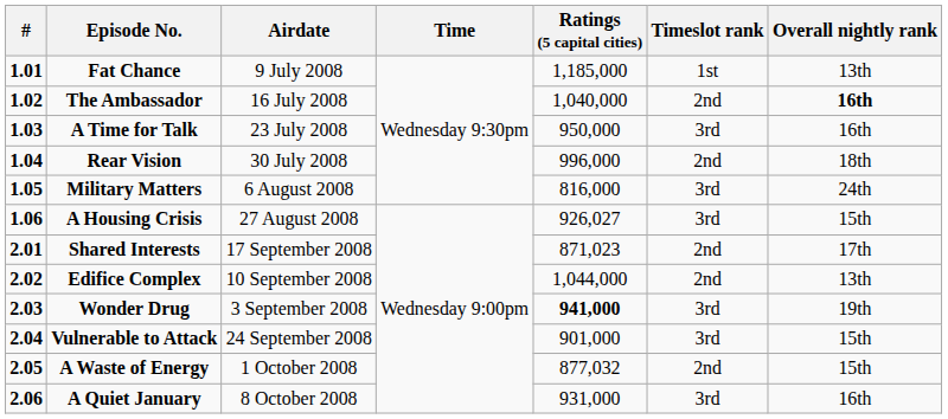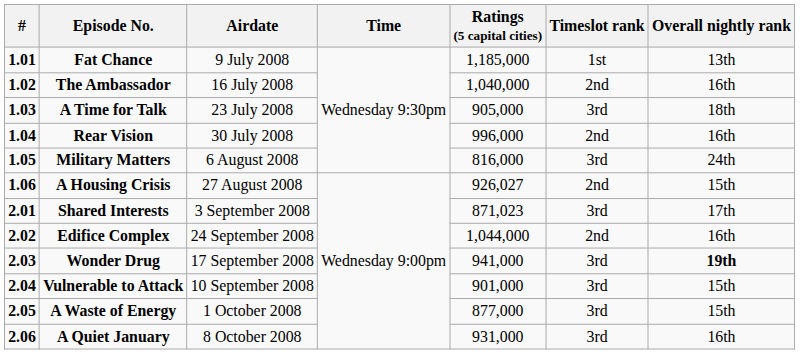The Ambassador | Overall nightly rank: bold -> normal
A Time for Talk | Ratings (5 capital cities): 950,000 -> 905,000
A Time for Talk | Overall nightly rank: 16th -> 18th
Rear Vision | Overall nightly rank: 18th -> 16th
A Housing Crisis | Timeslot rank: 3rd -> 2nd
Shared Interests | Airdate: 17 September 2008 -> 3 September 2008
Shared Interests | Timeslot rank: 2nd -> 3rd
Edifice Complex | Airdate: 10 September 2008 -> 24 September 2008
Edifice Complex | Overall nightly rank: 13th -> 16th
Wonder Drug | Airdate: 3 September 2008 -> 17 September 2008
Wonder Drug | Ratings (5 capital cities): bold -> normal
Wonder Drug | Overall nightly rank: normal -> bold
Vulnerable to Attack | Airdate: 24 September 2008 -> 10 September 2008
A Waste of Energy | Ratings (5 capital cities): 877,032 -> 877,000
A Waste of Energy | Timeslot rank: 2nd -> 3rd
